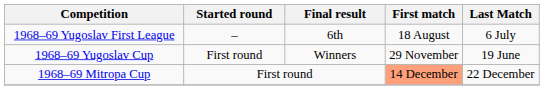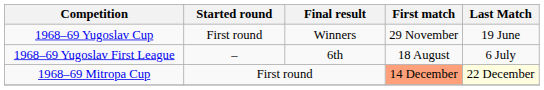rows swapped: 1968–69 Yugoslav First League <-> 1968–69 Yugoslav Cup
1968–69 Mitropa Cup | Last Match: no background -> lightyellow background
